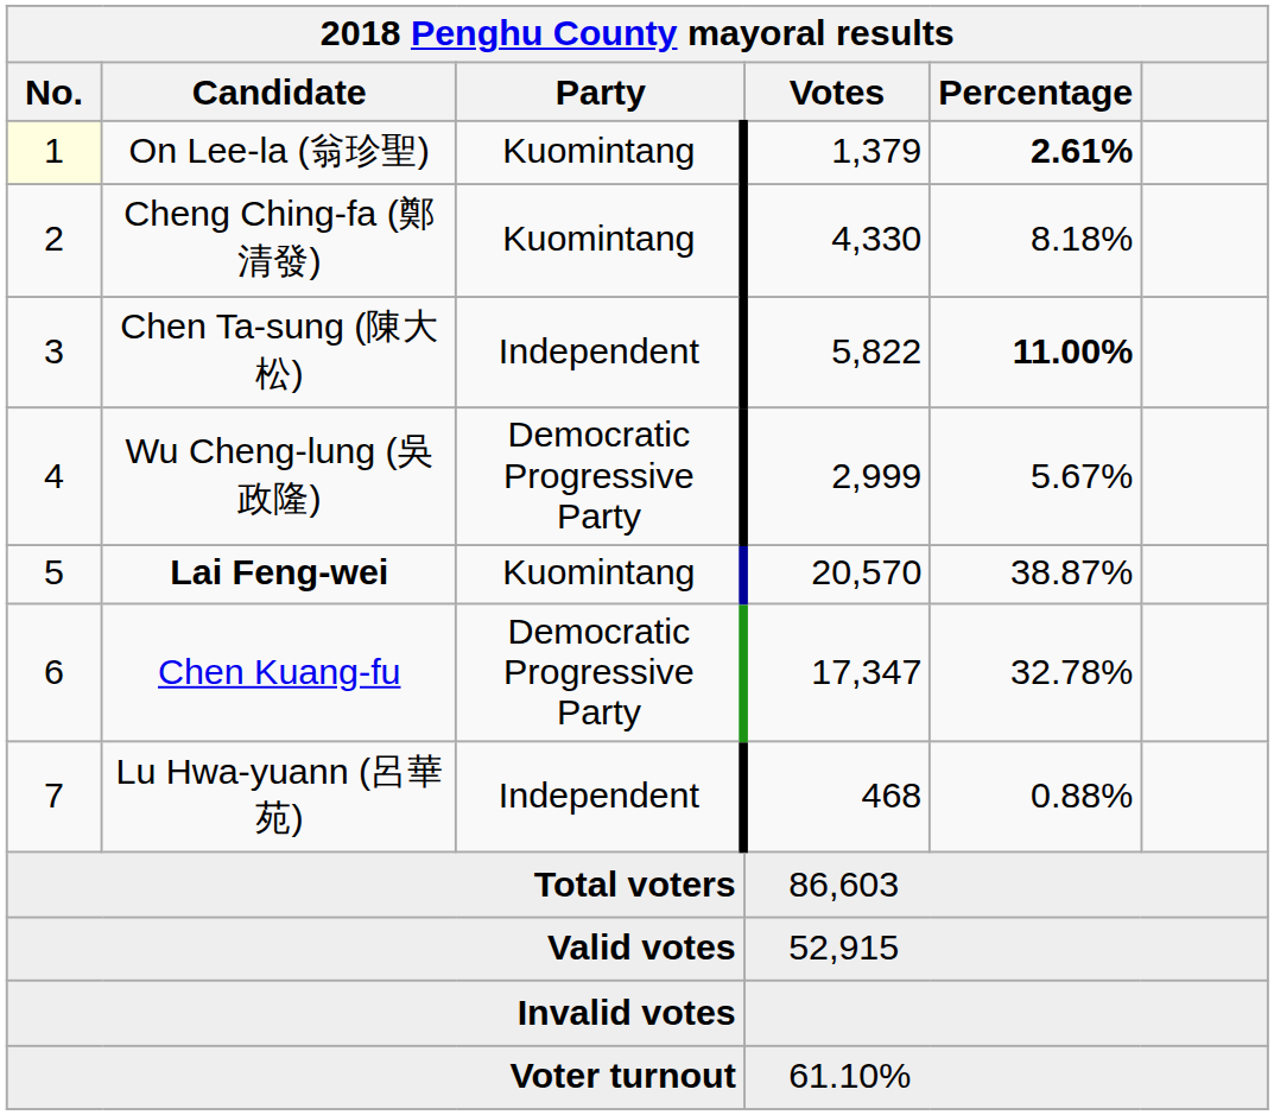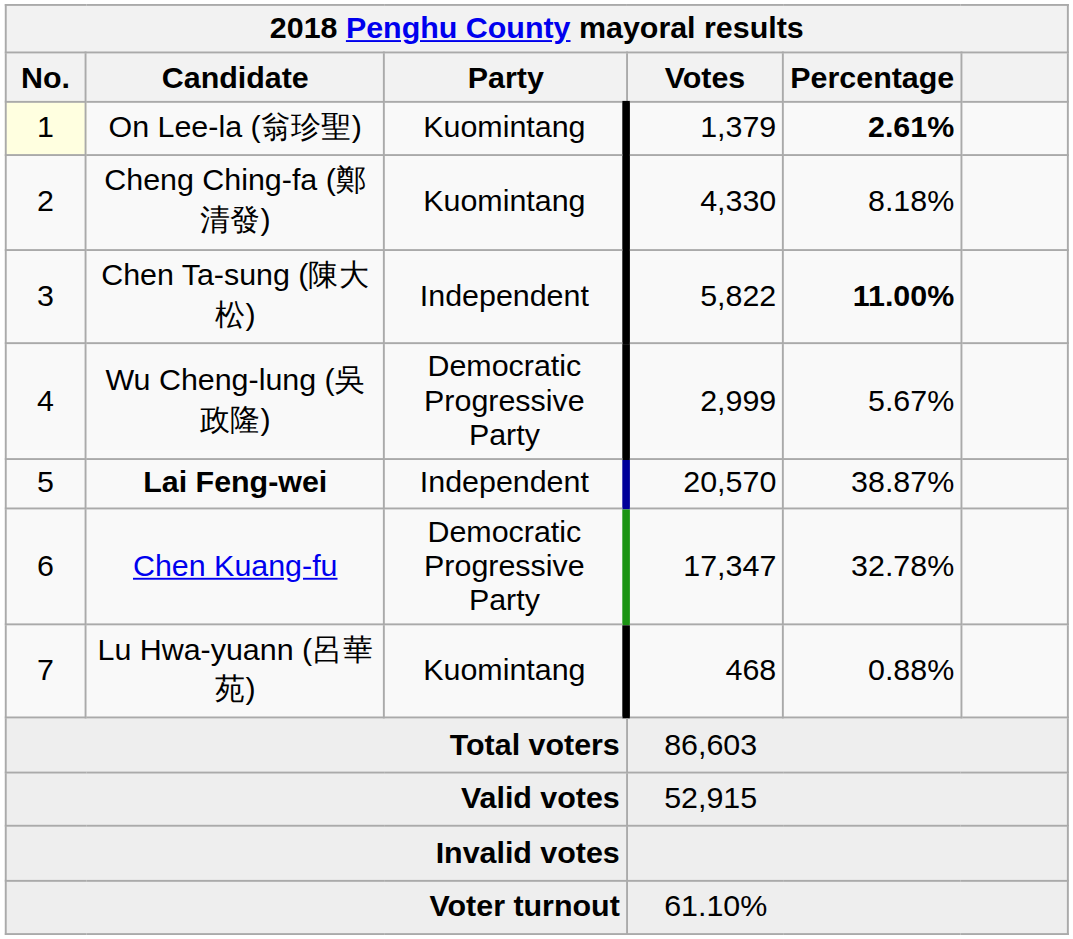Lai Feng-wei | Party: Kuomintang -> Independent
Lu Hwa-yuann (呂華苑) | Party: Independent -> Kuomintang
